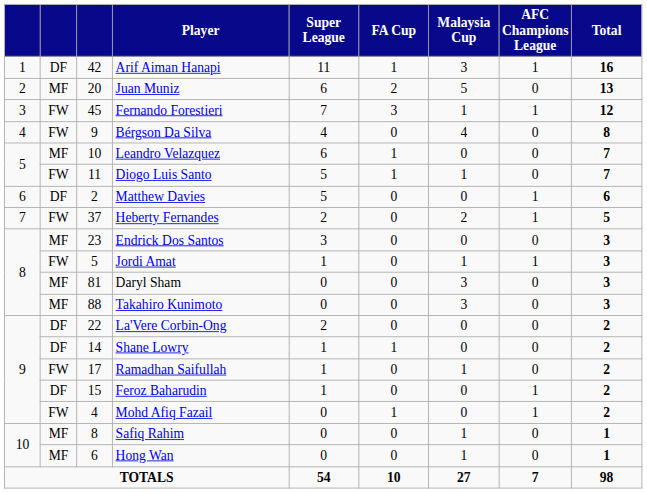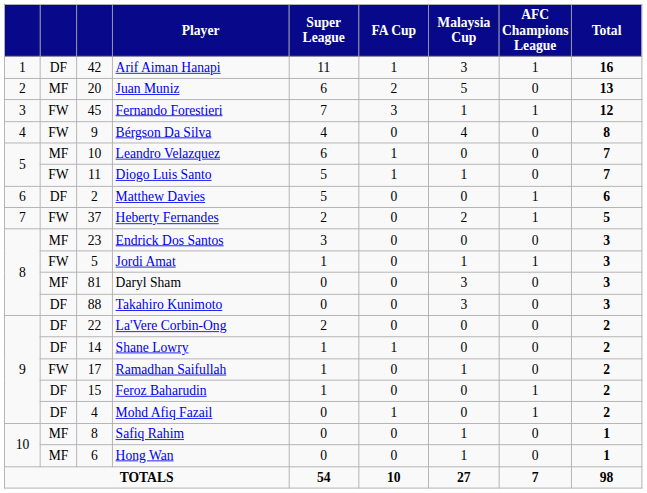Takahiro Kunimoto | column 2: MF -> DF
Mohd Afiq Fazail | column 2: FW -> DF
